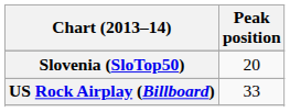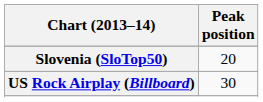US Rock Airplay (Billboard) | Peak position: 33 -> 30
